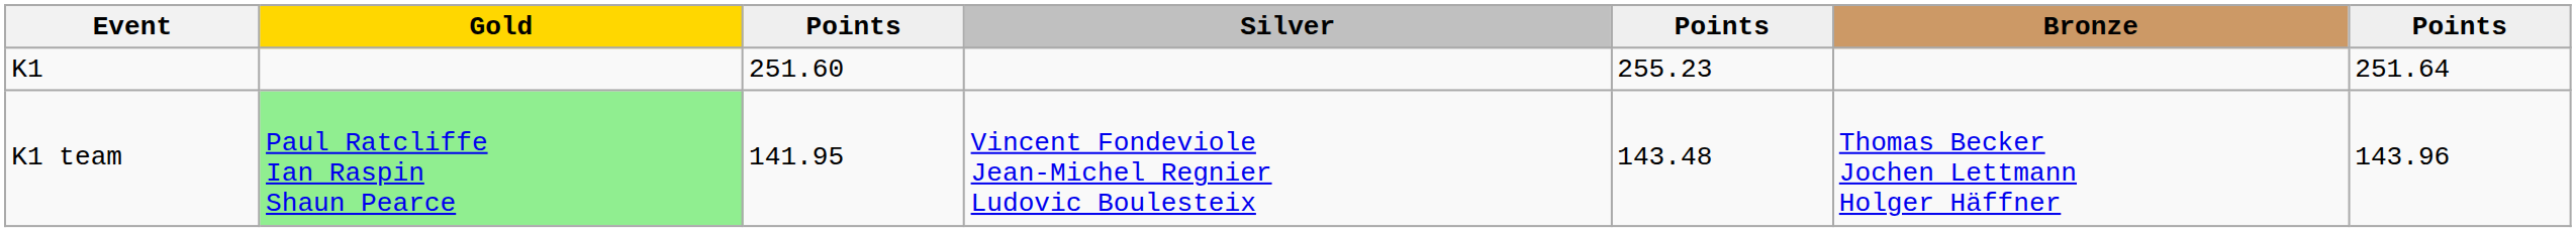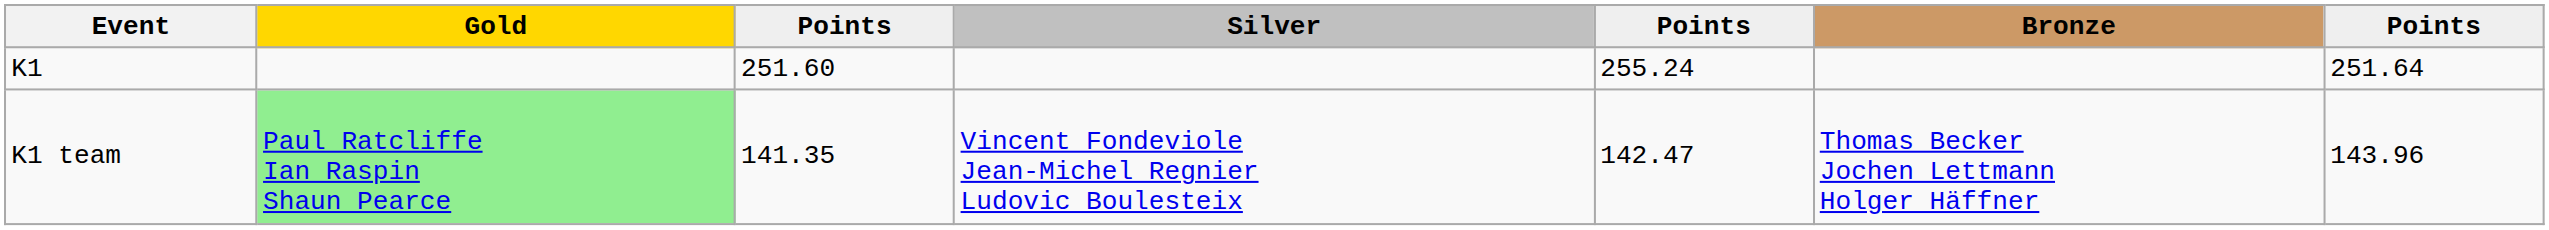K1 | column 5: 255.23 -> 255.24
K1 team | column 3: 141.95 -> 141.35
K1 team | column 5: 143.48 -> 142.47
